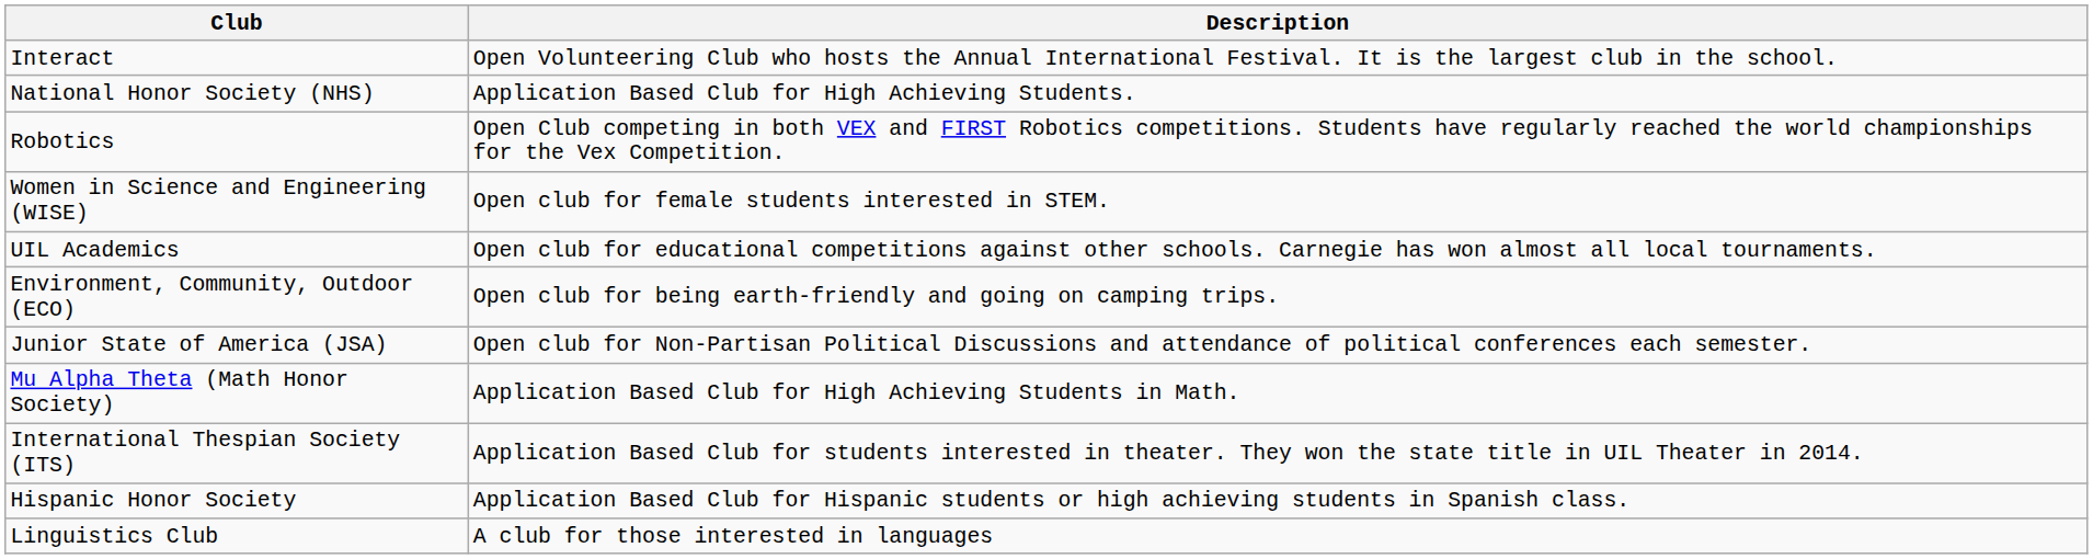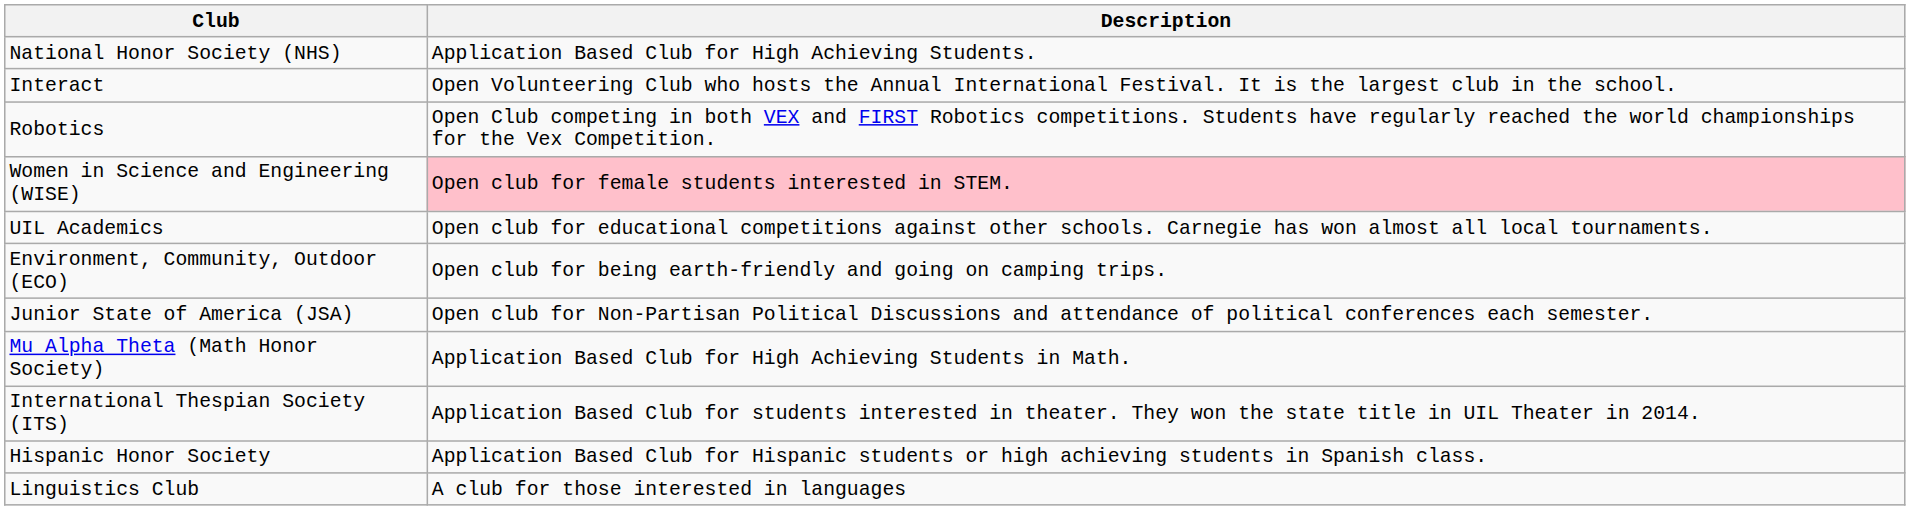rows swapped: Interact <-> National Honor Society (NHS)
Women in Science and Engineering (WISE) | Description: no background -> pink background
